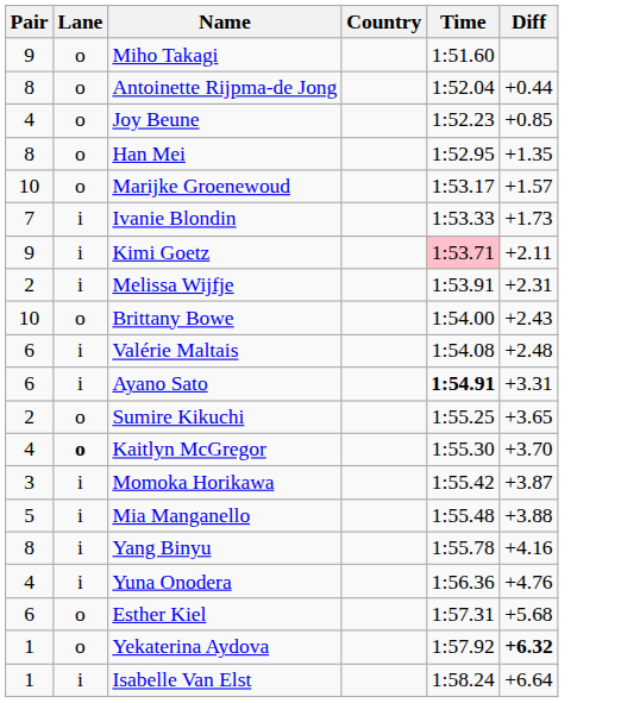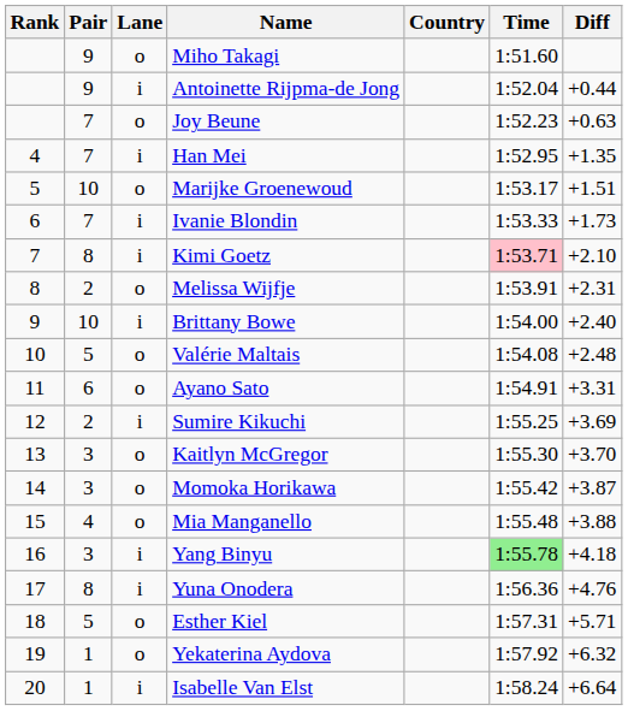+ column: Rank | 4 | 5 | 6 | 7 | 8 | 9 | 10 | 11 | 12 | 13 | 14 | 15 | 16 | 17 | 18 | 19 | 20
Antoinette Rijpma-de Jong | Pair: 8 -> 9
Antoinette Rijpma-de Jong | Lane: o -> i
Joy Beune | Pair: 4 -> 7
Joy Beune | Diff: +0.85 -> +0.63
Han Mei | Pair: 8 -> 7
Han Mei | Lane: o -> i
Marijke Groenewoud | Diff: +1.57 -> +1.51
Kimi Goetz | Pair: 9 -> 8
Kimi Goetz | Diff: +2.11 -> +2.10
Melissa Wijfje | Lane: i -> o
Brittany Bowe | Lane: o -> i
Brittany Bowe | Diff: +2.43 -> +2.40
Valérie Maltais | Pair: 6 -> 5
Valérie Maltais | Lane: i -> o
Ayano Sato | Lane: i -> o
Ayano Sato | Time: bold -> normal
Sumire Kikuchi | Lane: o -> i
Sumire Kikuchi | Diff: +3.65 -> +3.69
Kaitlyn McGregor | Pair: 4 -> 3
Kaitlyn McGregor | Lane: bold -> normal
Momoka Horikawa | Lane: i -> o
Mia Manganello | Pair: 5 -> 4
Mia Manganello | Lane: i -> o
Yang Binyu | Pair: 8 -> 3
Yang Binyu | Time: no background -> lightgreen background
Yang Binyu | Diff: +4.16 -> +4.18
Yuna Onodera | Pair: 4 -> 8
Esther Kiel | Pair: 6 -> 5
Esther Kiel | Diff: +5.68 -> +5.71
Yekaterina Aydova | Diff: bold -> normal
